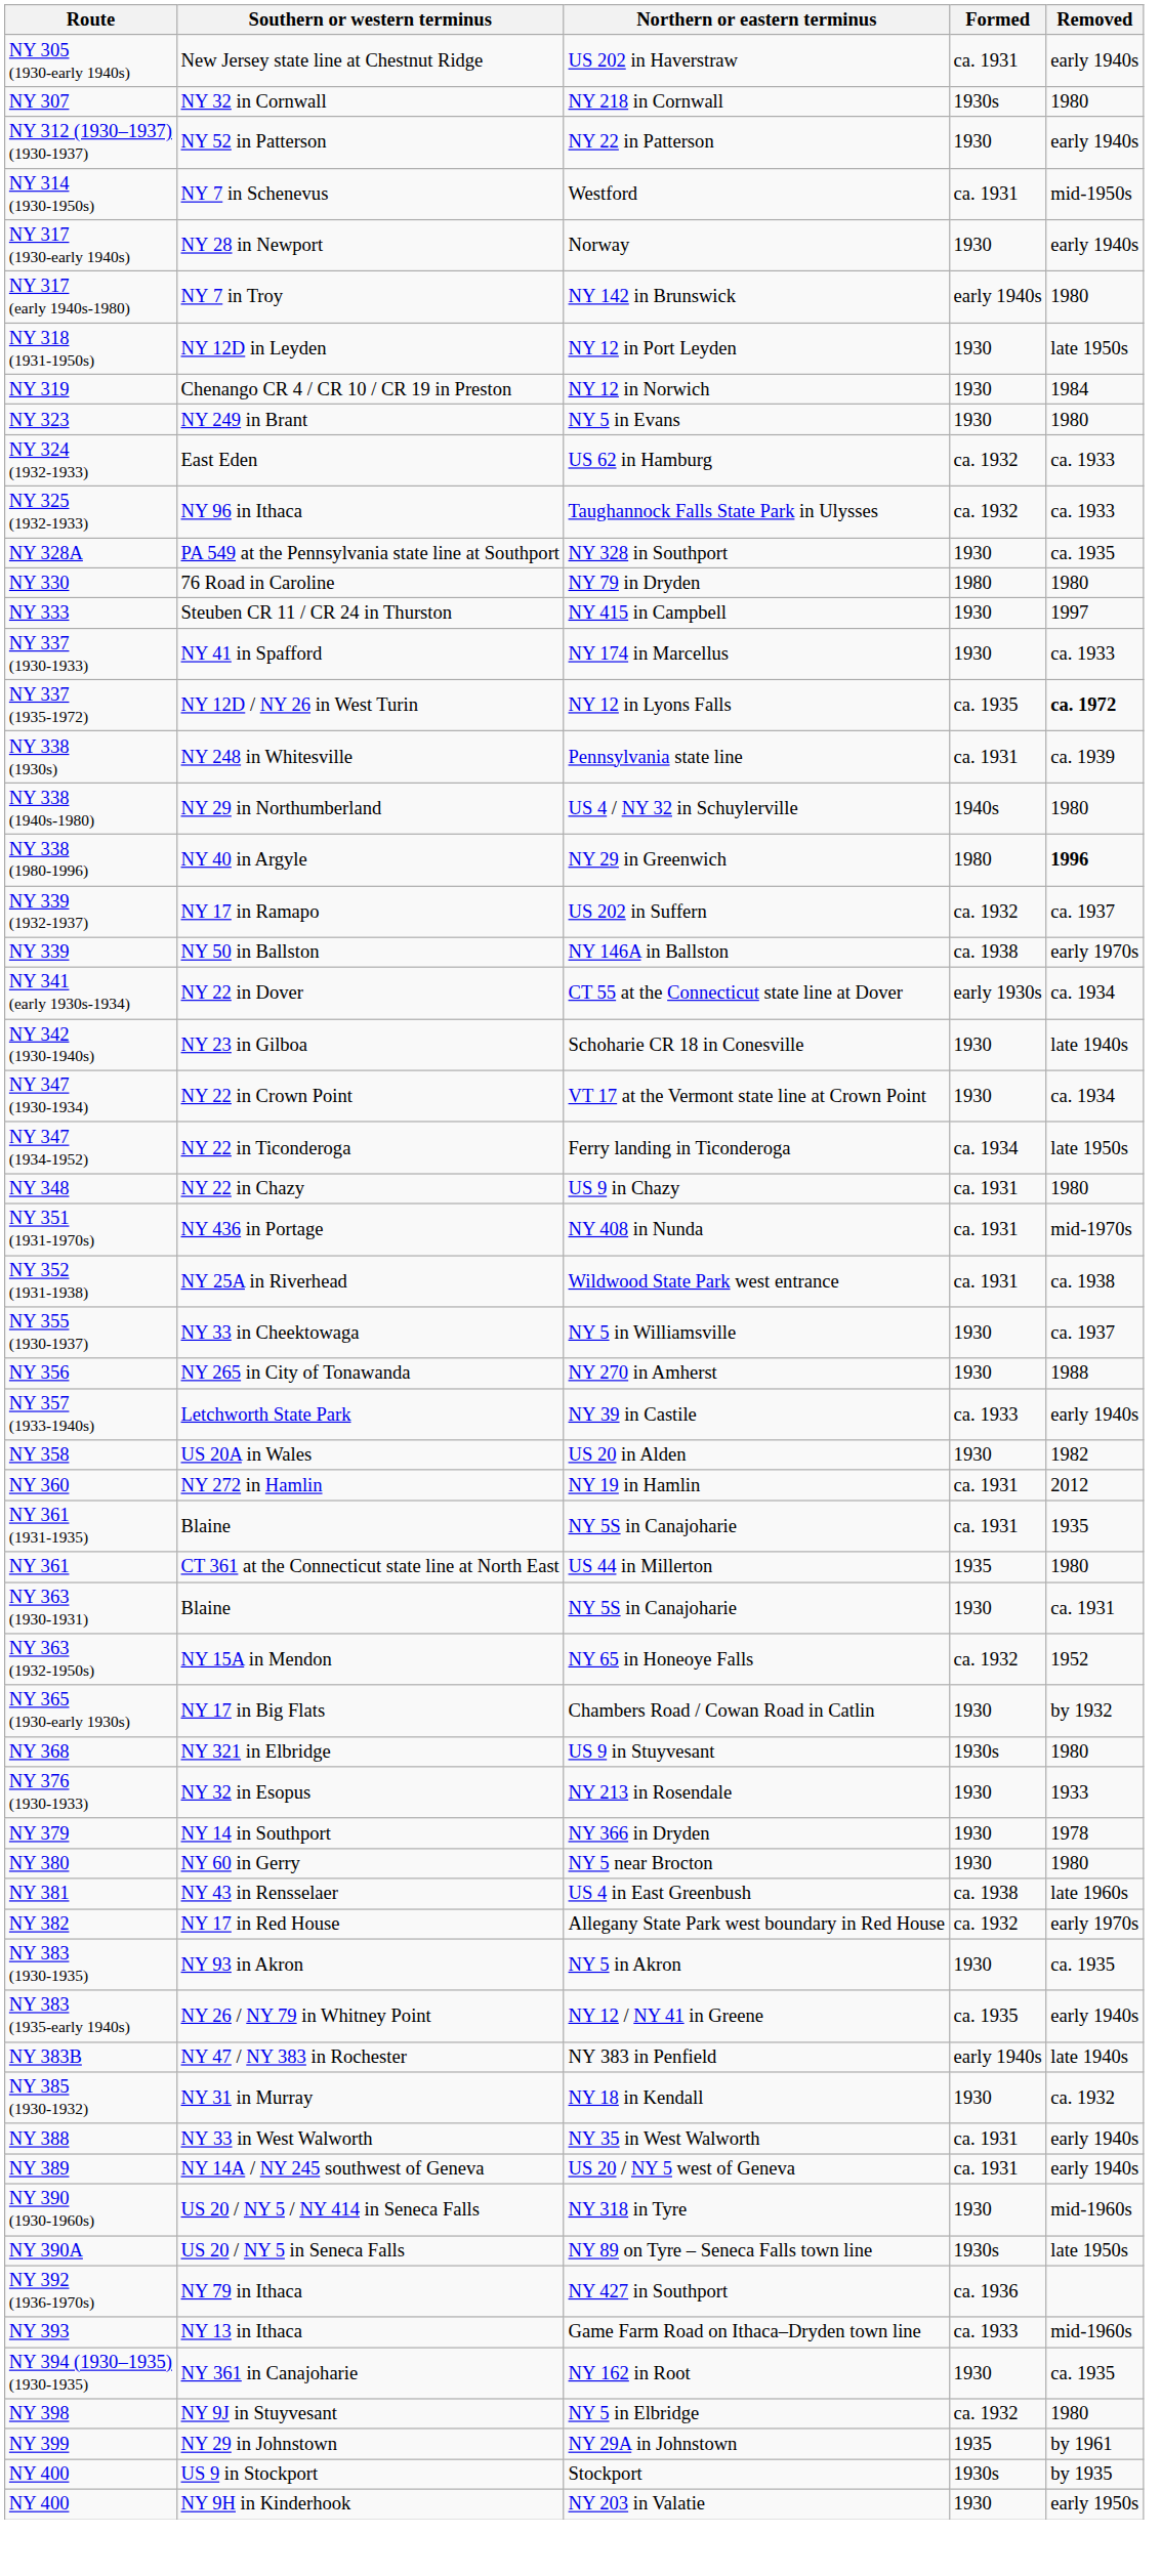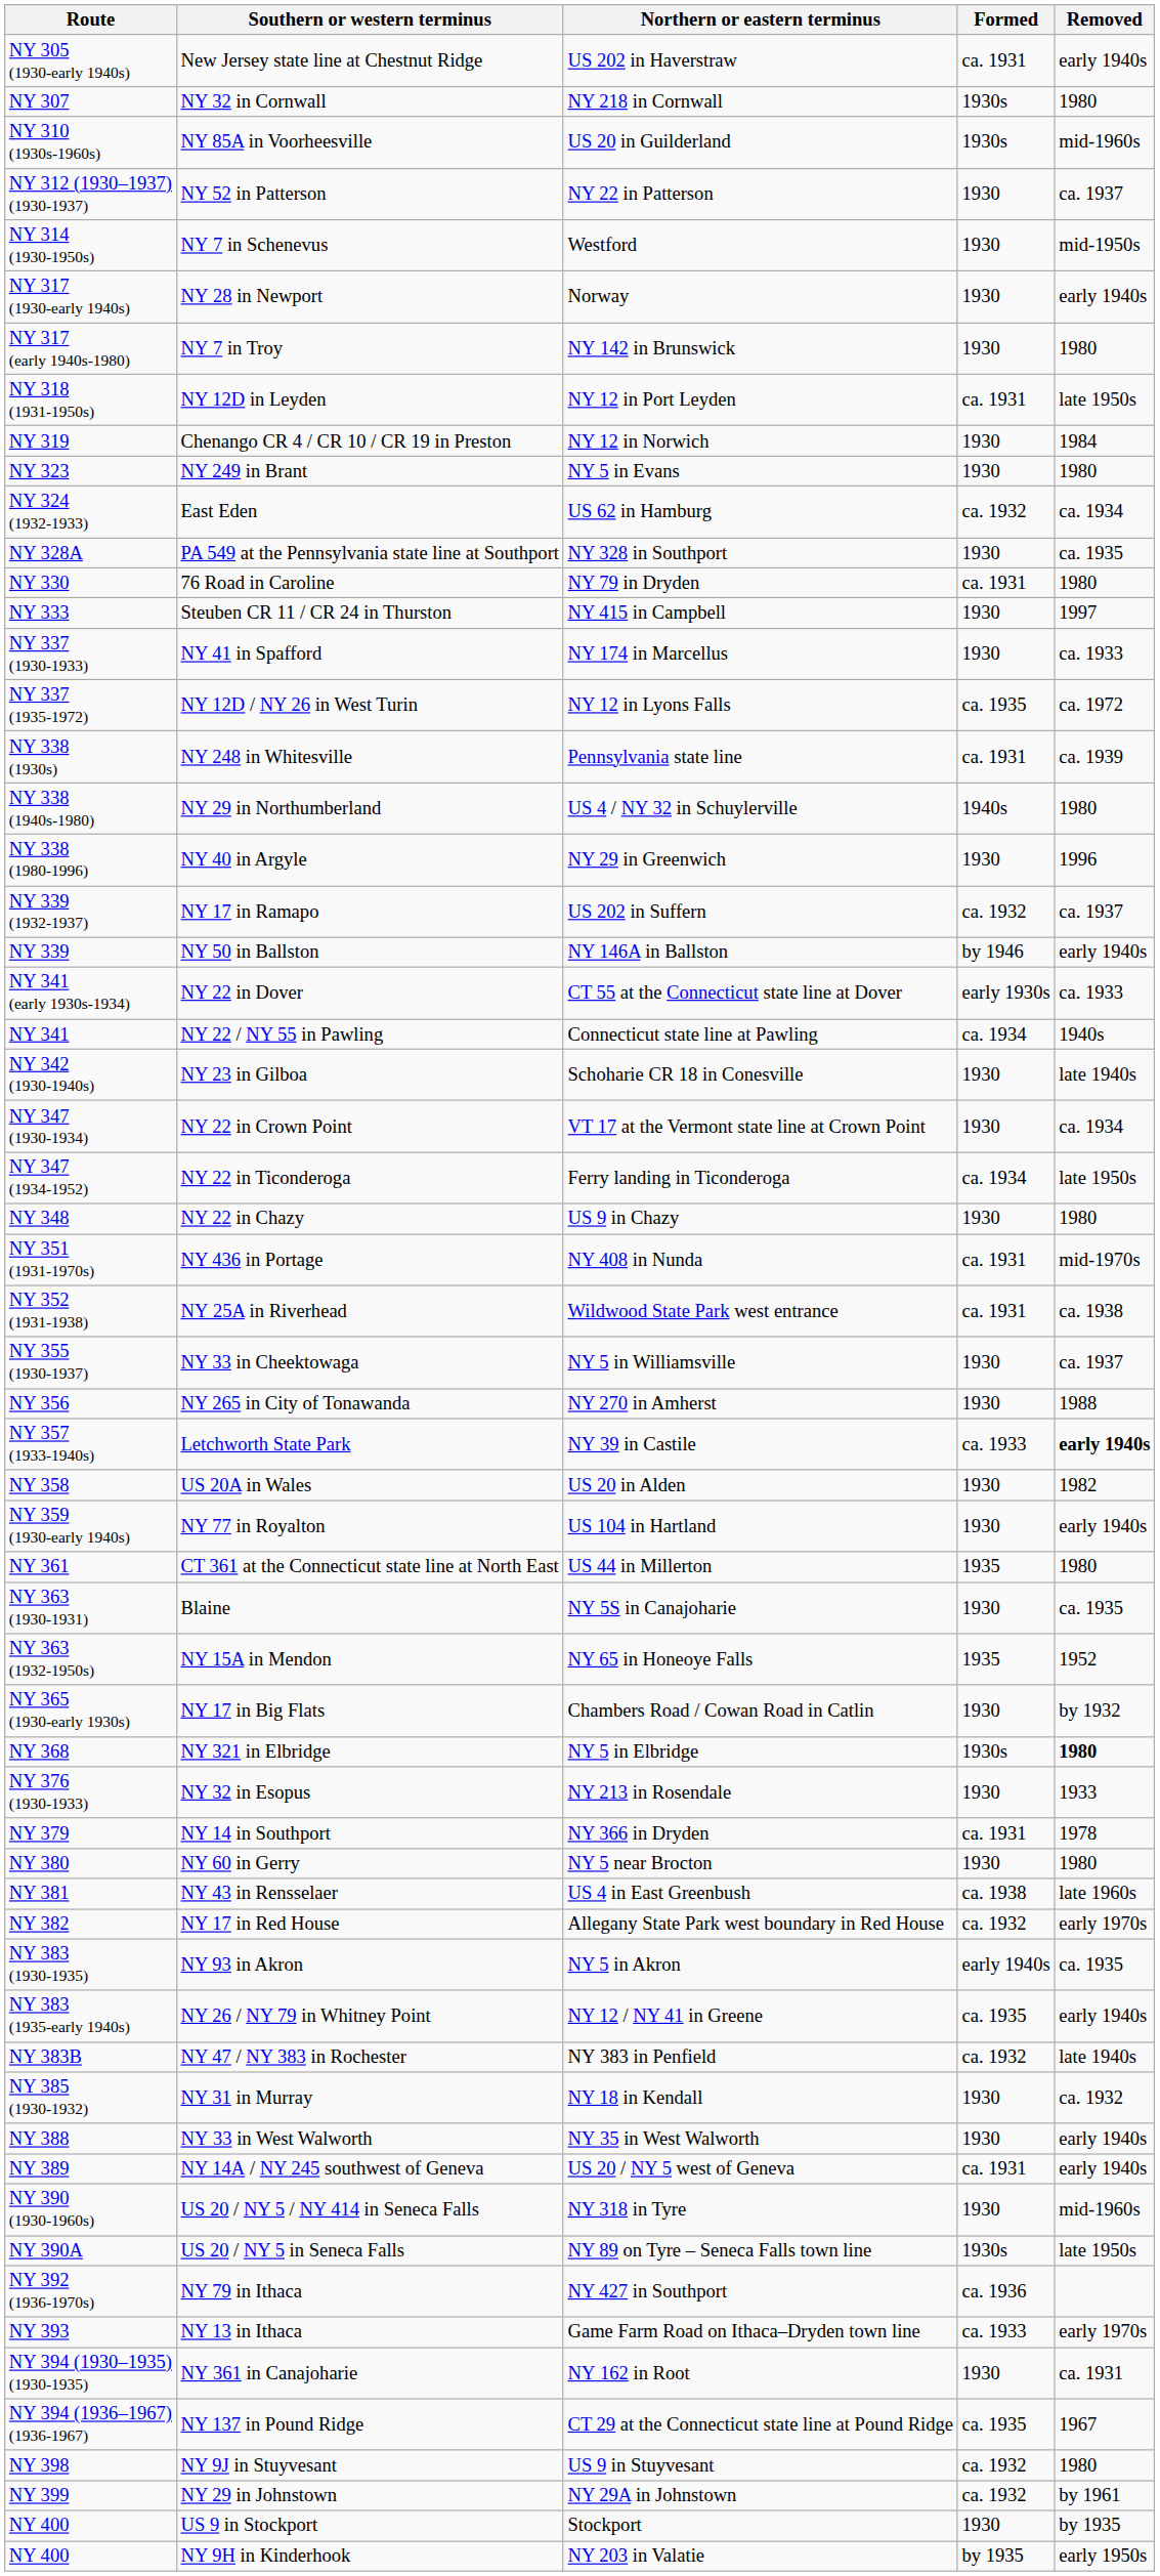+ row: NY 310 (1930s-1960s) | NY 85A in Voorheesville | US 20 in Guilderland | 1930s | mid-1960s
NY 312 (1930–1937) (1930-1937) | Removed: early 1940s -> ca. 1937
NY 314 (1930-1950s) | Formed: ca. 1931 -> 1930
NY 317 (early 1940s-1980) | Formed: early 1940s -> 1930
NY 318 (1931-1950s) | Formed: 1930 -> ca. 1931
NY 324 (1932-1933) | Removed: ca. 1933 -> ca. 1934
- row: NY 325 (1932-1933) | NY 96 in Ithaca | Taughannock Falls State Park in Ulysses | ca. 1932 | ca. 1933
NY 330 | Formed: 1980 -> ca. 1931
NY 337 (1935-1972) | Removed: bold -> normal
NY 338 (1980-1996) | Formed: 1980 -> 1930
NY 338 (1980-1996) | Removed: bold -> normal
NY 339 | Formed: ca. 1938 -> by 1946
NY 339 | Removed: early 1970s -> early 1940s
NY 341 (early 1930s-1934) | Removed: ca. 1934 -> ca. 1933
+ row: NY 341 | NY 22 / NY 55 in Pawling | Connecticut state line at Pawling | ca. 1934 | 1940s
NY 348 | Formed: ca. 1931 -> 1930
NY 357 (1933-1940s) | Removed: normal -> bold
+ row: NY 359 (1930-early 1940s) | NY 77 in Royalton | US 104 in Hartland | 1930 | early 1940s
- row: NY 360 | NY 272 in Hamlin | NY 19 in Hamlin | ca. 1931 | 2012
- row: NY 361 (1931-1935) | Blaine | NY 5S in Canajoharie | ca. 1931 | 1935
NY 363 (1930-1931) | Removed: ca. 1931 -> ca. 1935
NY 363 (1932-1950s) | Formed: ca. 1932 -> 1935
NY 368 | Northern or eastern terminus: US 9 in Stuyvesant -> NY 5 in Elbridge
NY 368 | Removed: normal -> bold
NY 379 | Formed: 1930 -> ca. 1931
NY 383 (1930-1935) | Formed: 1930 -> early 1940s
NY 383B | Formed: early 1940s -> ca. 1932
NY 388 | Formed: ca. 1931 -> 1930
NY 393 | Removed: mid-1960s -> early 1970s
NY 394 (1930–1935) (1930-1935) | Removed: ca. 1935 -> ca. 1931
+ row: NY 394 (1936–1967) (1936-1967) | NY 137 in Pound Ridge | CT 29 at the Connecticut state line at Pound Ridge | ca. 1935 | 1967
NY 398 | Northern or eastern terminus: NY 5 in Elbridge -> US 9 in Stuyvesant
NY 399 | Formed: 1935 -> ca. 1932
NY 400 / US 9 in Stockport | Formed: 1930s -> 1930
NY 400 / NY 9H in Kinderhook | Formed: 1930 -> by 1935
